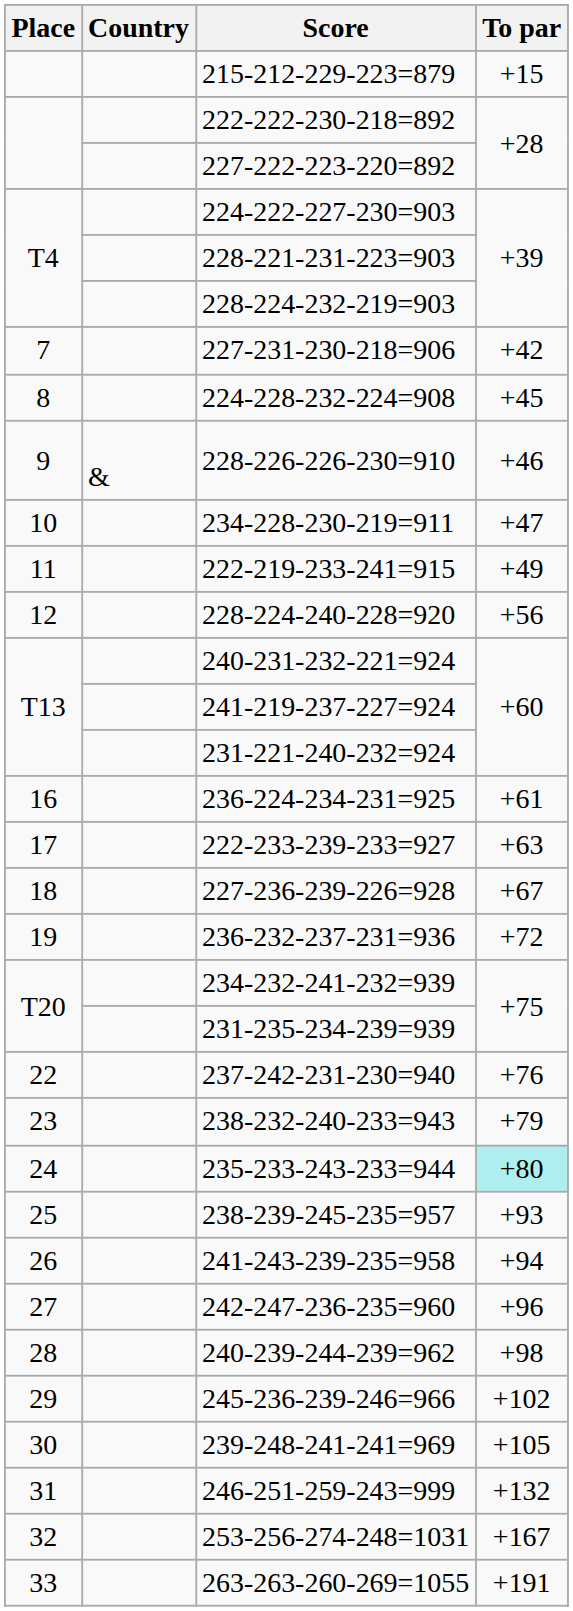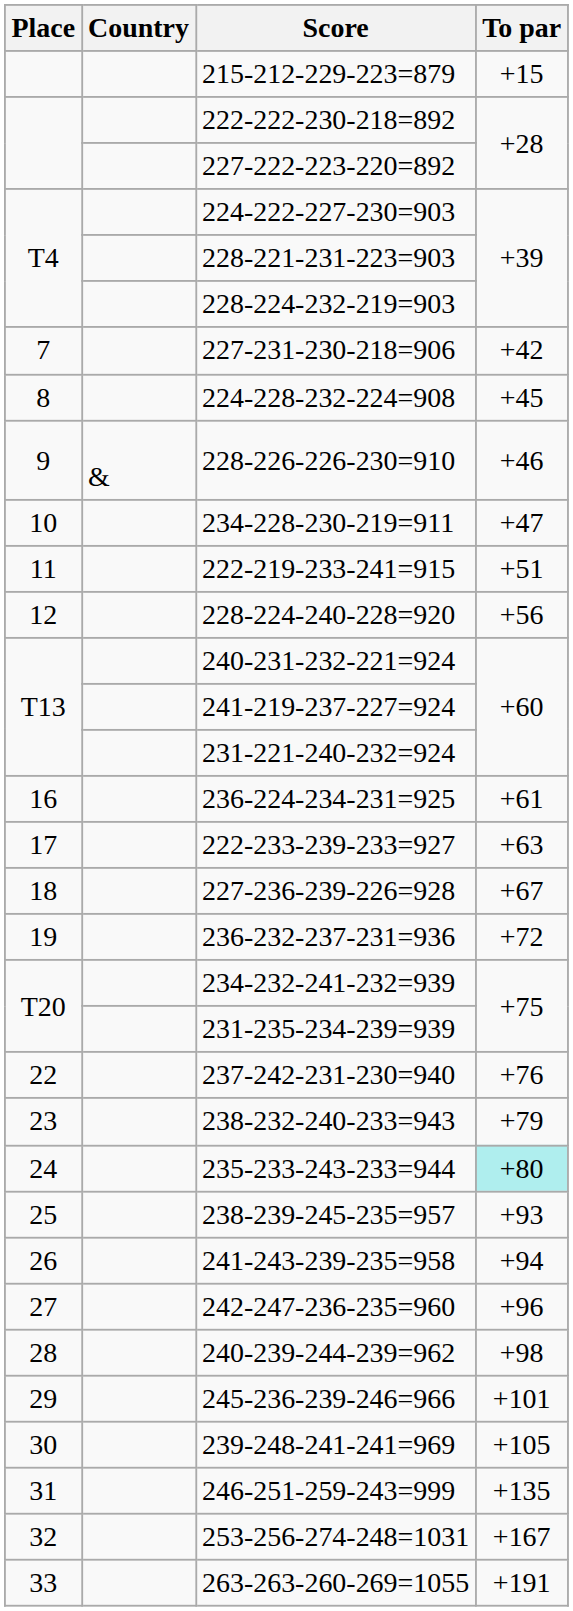222-219-233-241=915 | To par: +49 -> +51
245-236-239-246=966 | To par: +102 -> +101
246-251-259-243=999 | To par: +132 -> +135
